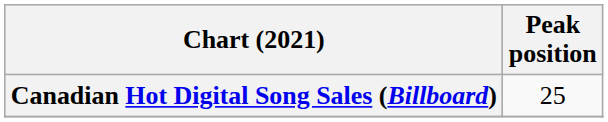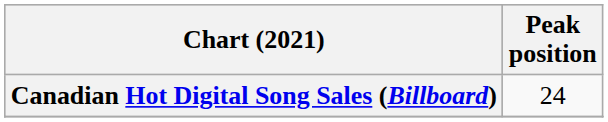Canadian Hot Digital Song Sales (Billboard) | Peak position: 25 -> 24
